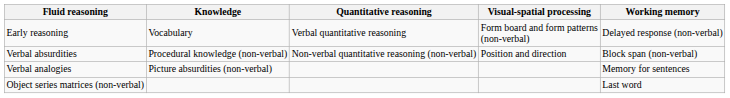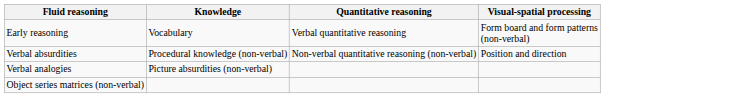- column: Working memory | Delayed response (non-verbal) | Block span (non-verbal) | Memory for sentences | Last word
